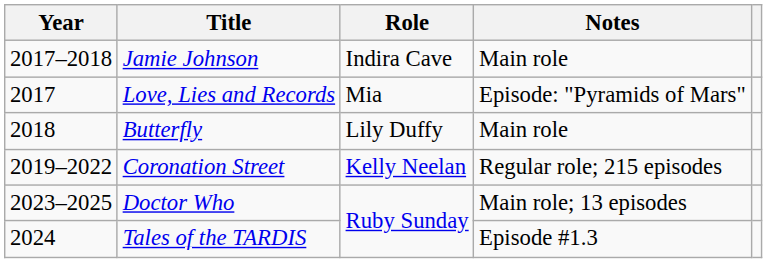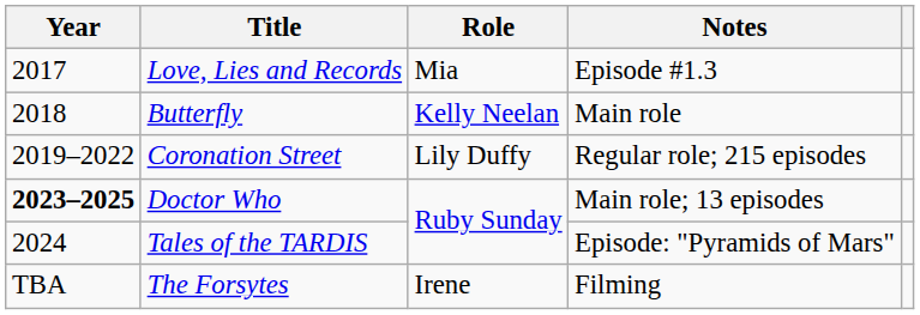- row: 2017–2018 | Jamie Johnson | Indira Cave | Main role
Love, Lies and Records | Notes: Episode: "Pyramids of Mars" -> Episode #1.3
Butterfly | Role: Lily Duffy -> Kelly Neelan
Coronation Street | Role: Kelly Neelan -> Lily Duffy
Doctor Who | Year: normal -> bold
Tales of the TARDIS | Notes: Episode #1.3 -> Episode: "Pyramids of Mars"
+ row: TBA | The Forsytes | Irene | Filming
